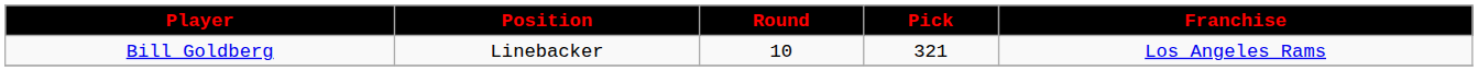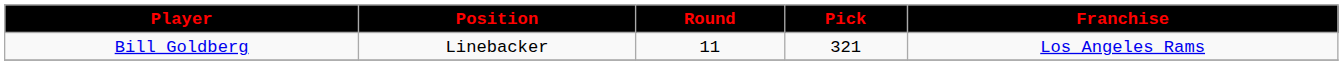Bill Goldberg | Round: 10 -> 11
